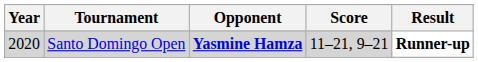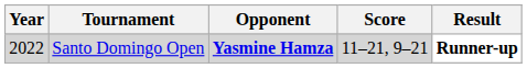Santo Domingo Open | Year: 2020 -> 2022
